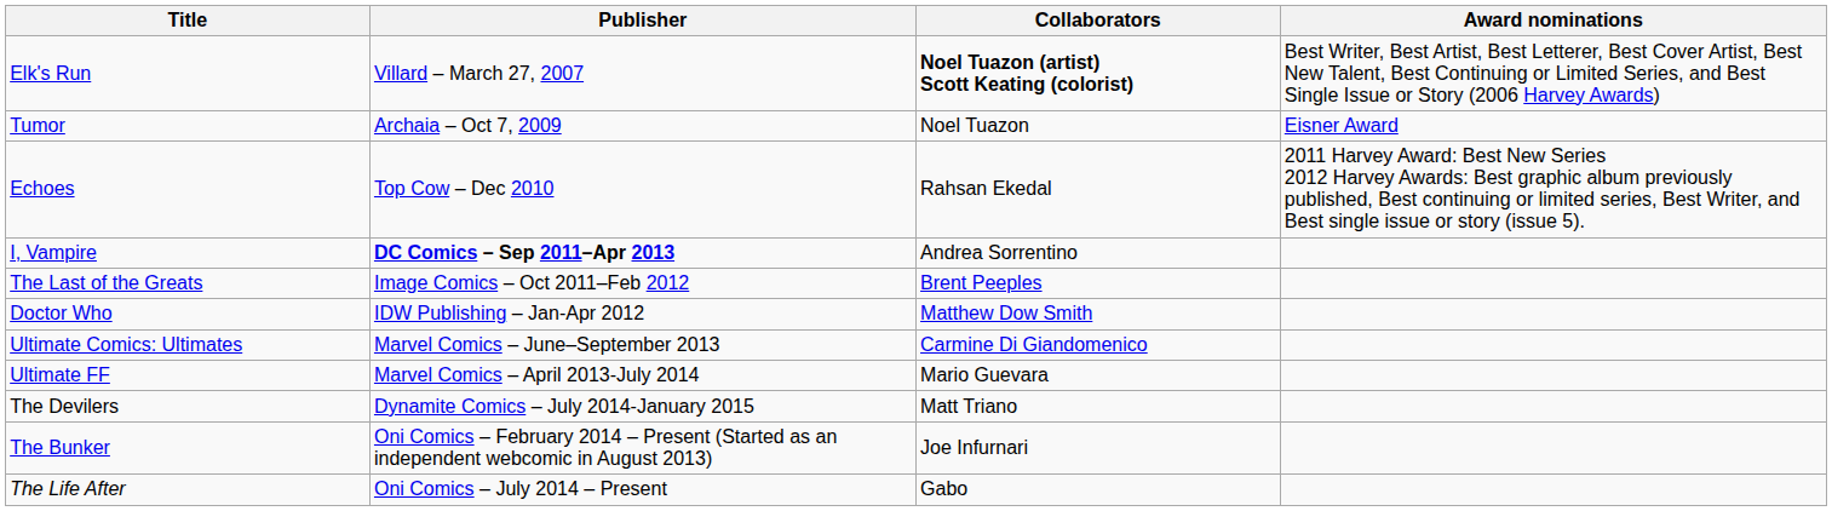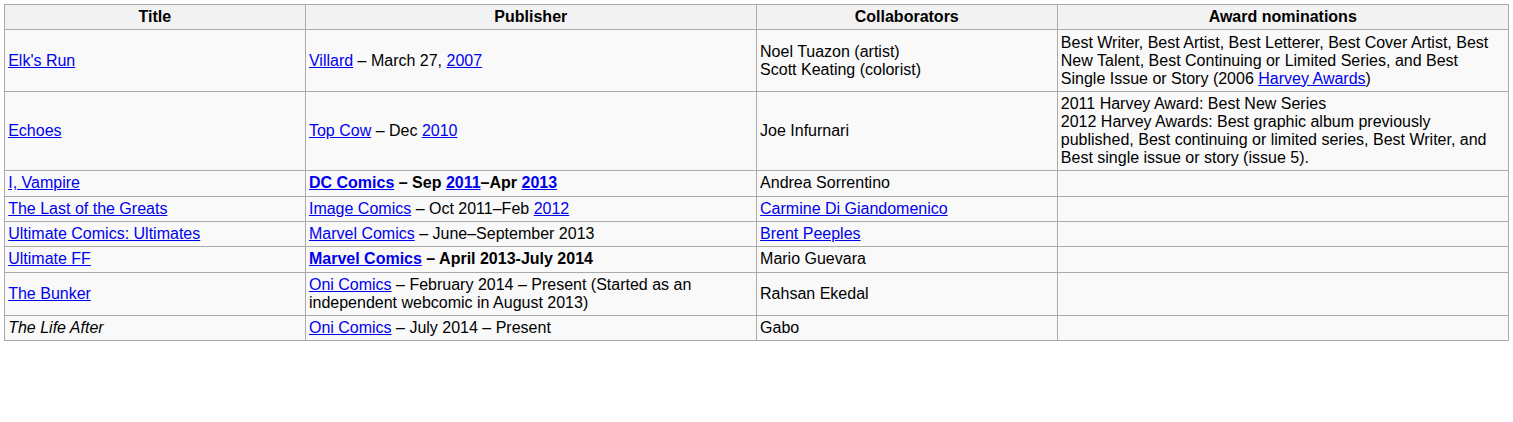Elk's Run | Collaborators: bold -> normal
- row: Tumor | Archaia – Oct 7, 2009 | Noel Tuazon | Eisner Award
Echoes | Collaborators: Rahsan Ekedal -> Joe Infurnari
The Last of the Greats | Collaborators: Brent Peeples -> Carmine Di Giandomenico
- row: Doctor Who | IDW Publishing – Jan-Apr 2012 | Matthew Dow Smith
Ultimate Comics: Ultimates | Collaborators: Carmine Di Giandomenico -> Brent Peeples
Ultimate FF | Publisher: normal -> bold
- row: The Devilers | Dynamite Comics – July 2014-January 2015 | Matt Triano
The Bunker | Collaborators: Joe Infurnari -> Rahsan Ekedal
